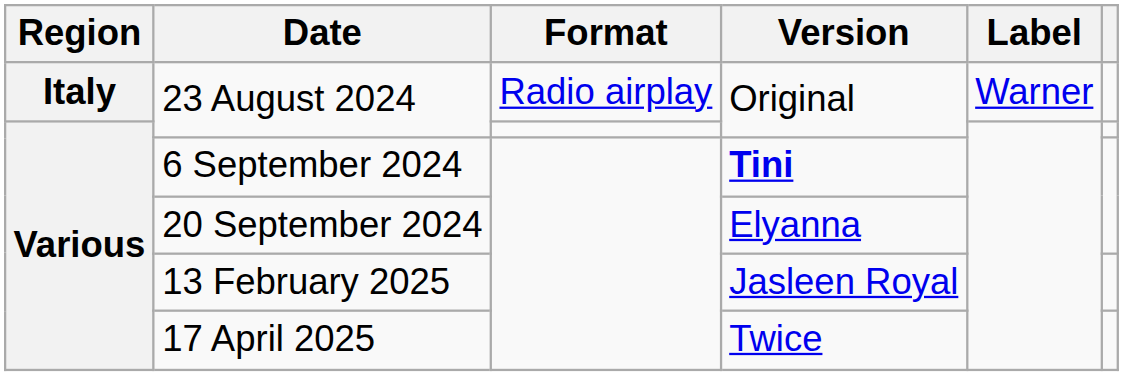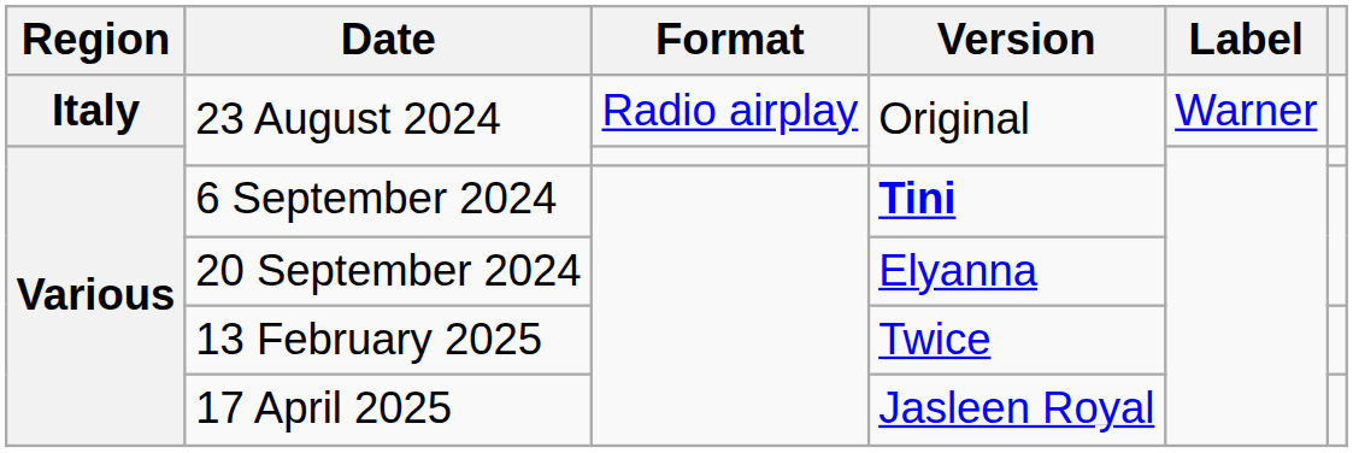13 February 2025 | Version: Jasleen Royal -> Twice
17 April 2025 | Version: Twice -> Jasleen Royal
